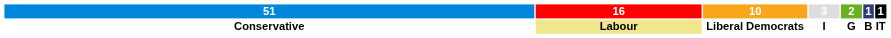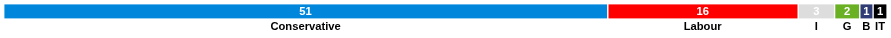- column: 10 | Liberal Democrats
Conservative | 16: khaki background -> no background
